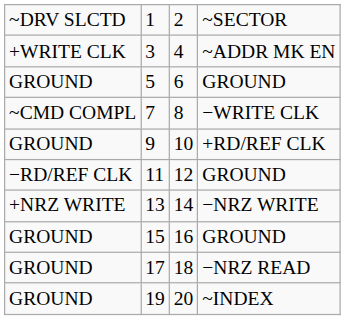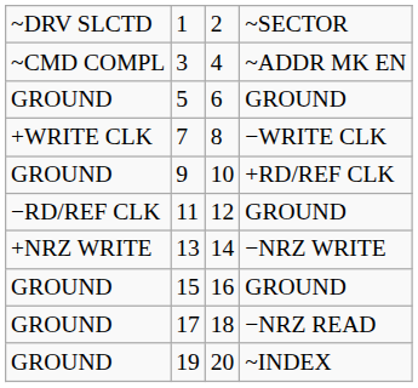3 | column 1: +WRITE CLK -> ~CMD COMPL
7 | column 1: ~CMD COMPL -> +WRITE CLK
